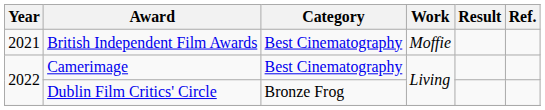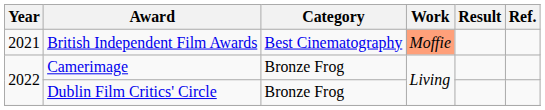British Independent Film Awards | Work: no background -> lightsalmon background
Camerimage | Category: Best Cinematography -> Bronze Frog
